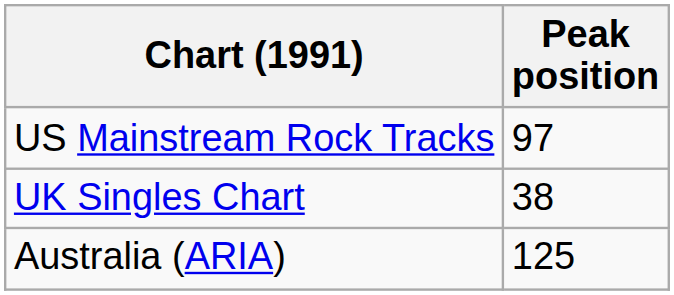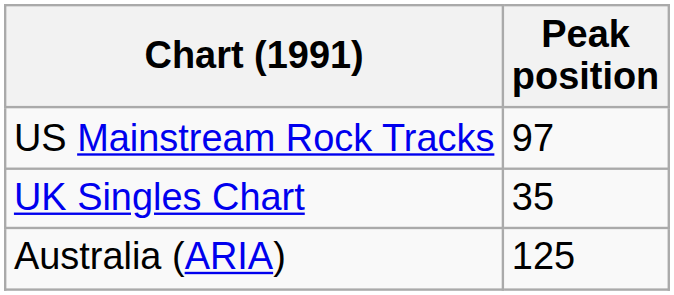UK Singles Chart | Peak position: 38 -> 35
